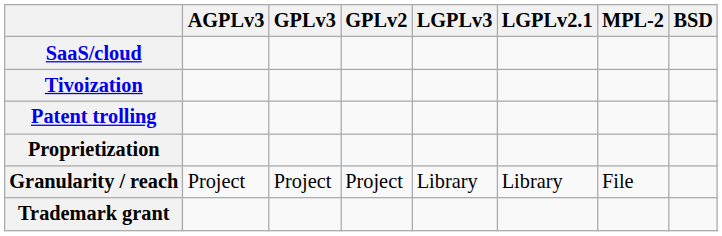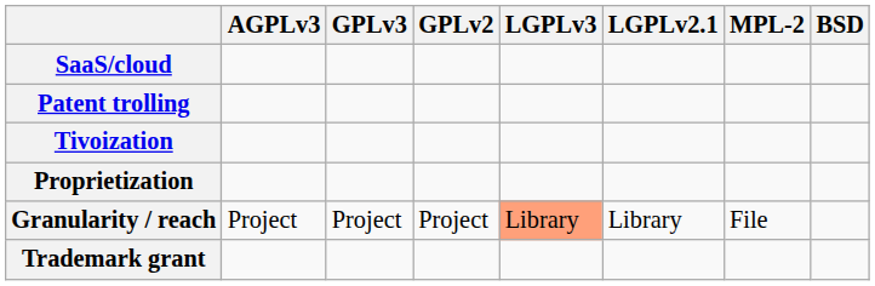rows swapped: Tivoization <-> Patent trolling
Granularity / reach | LGPLv3: no background -> lightsalmon background
